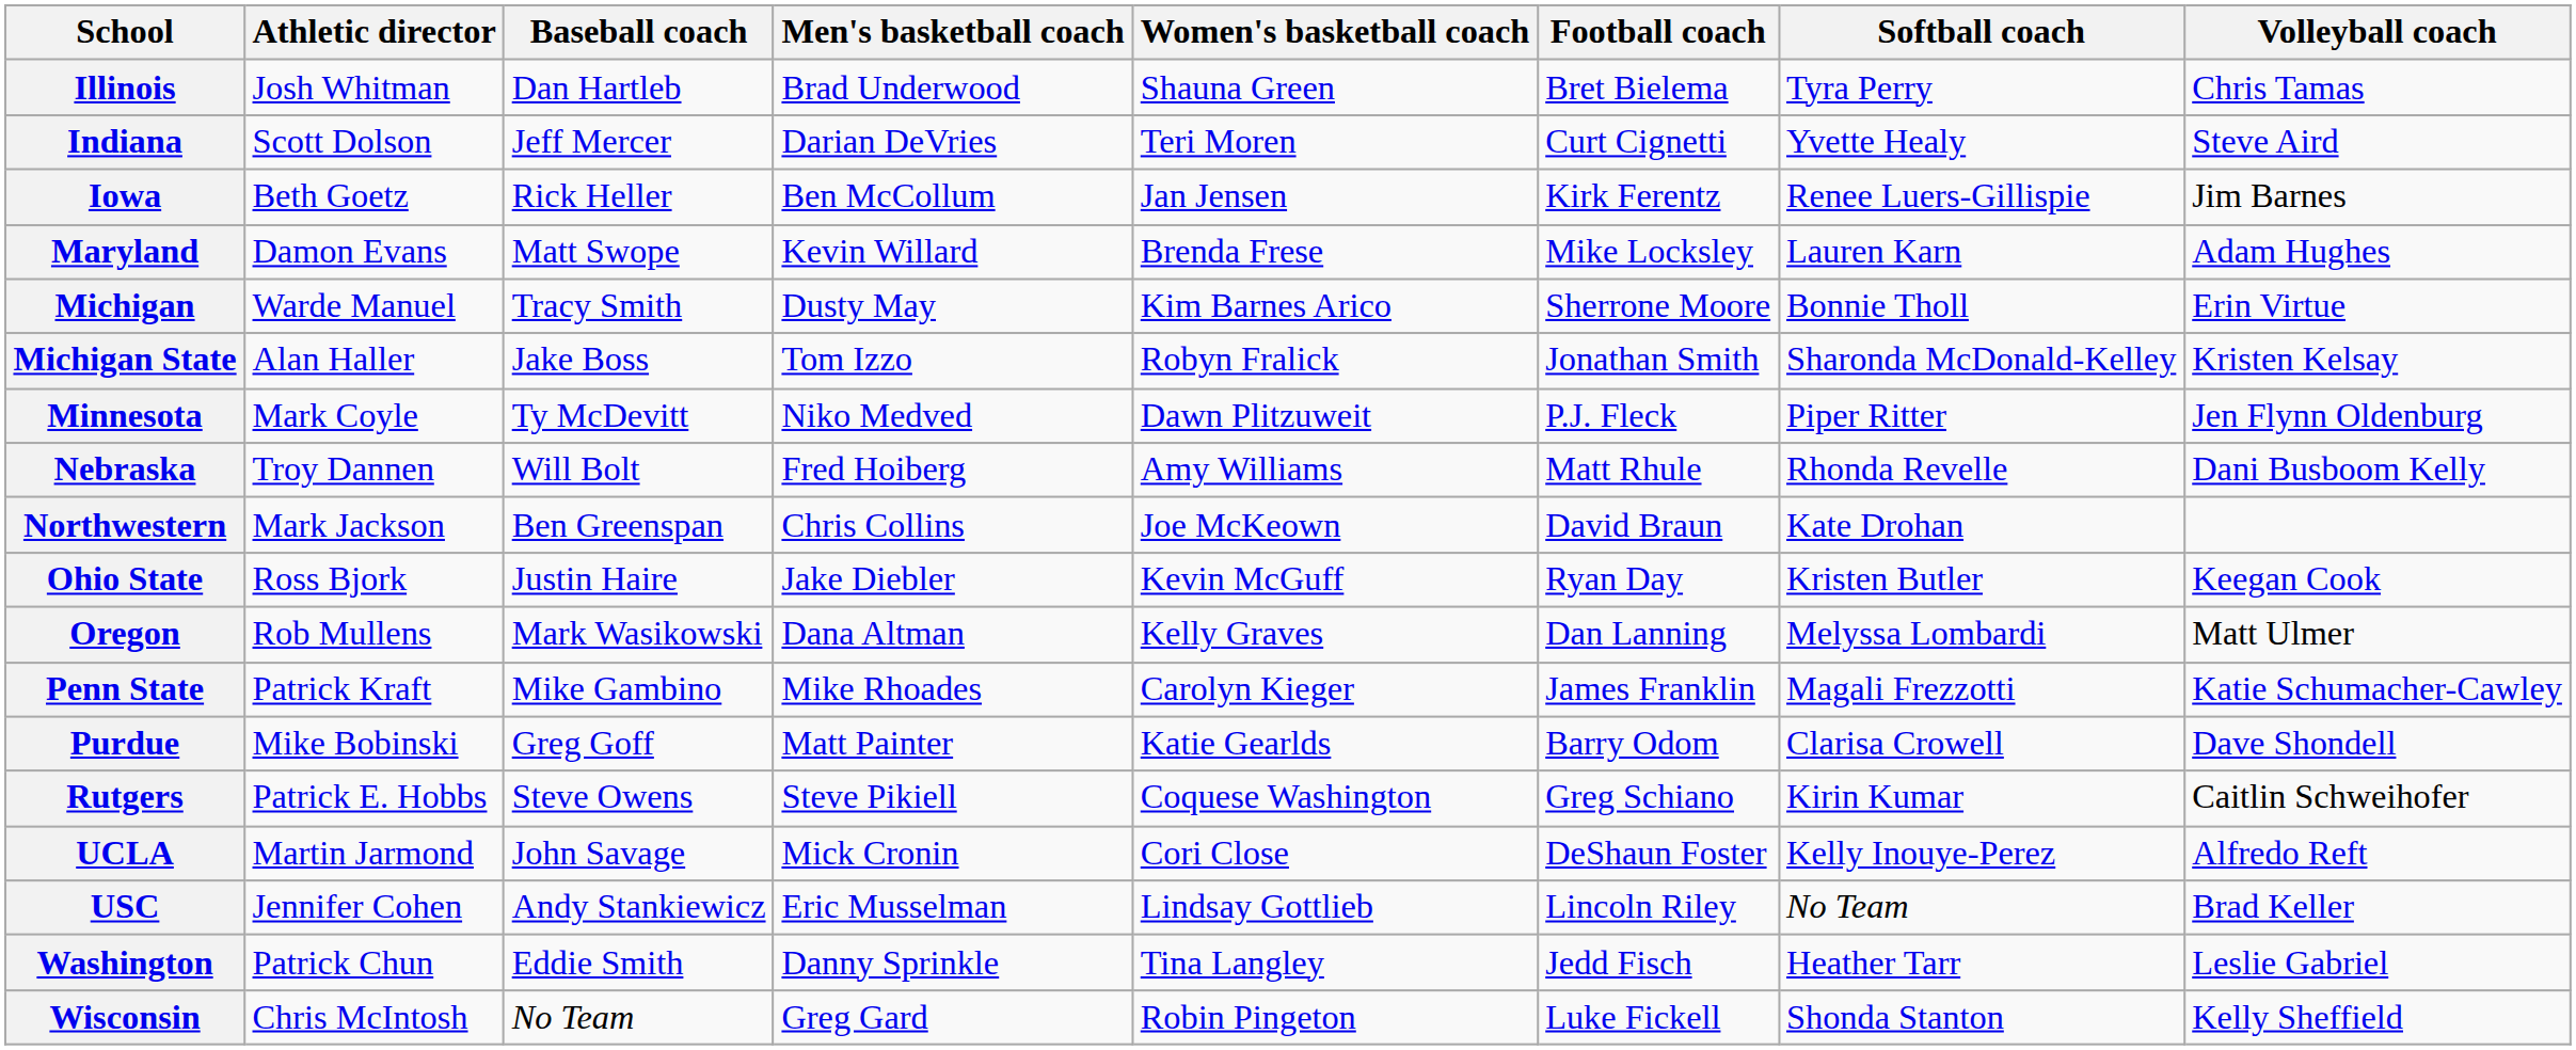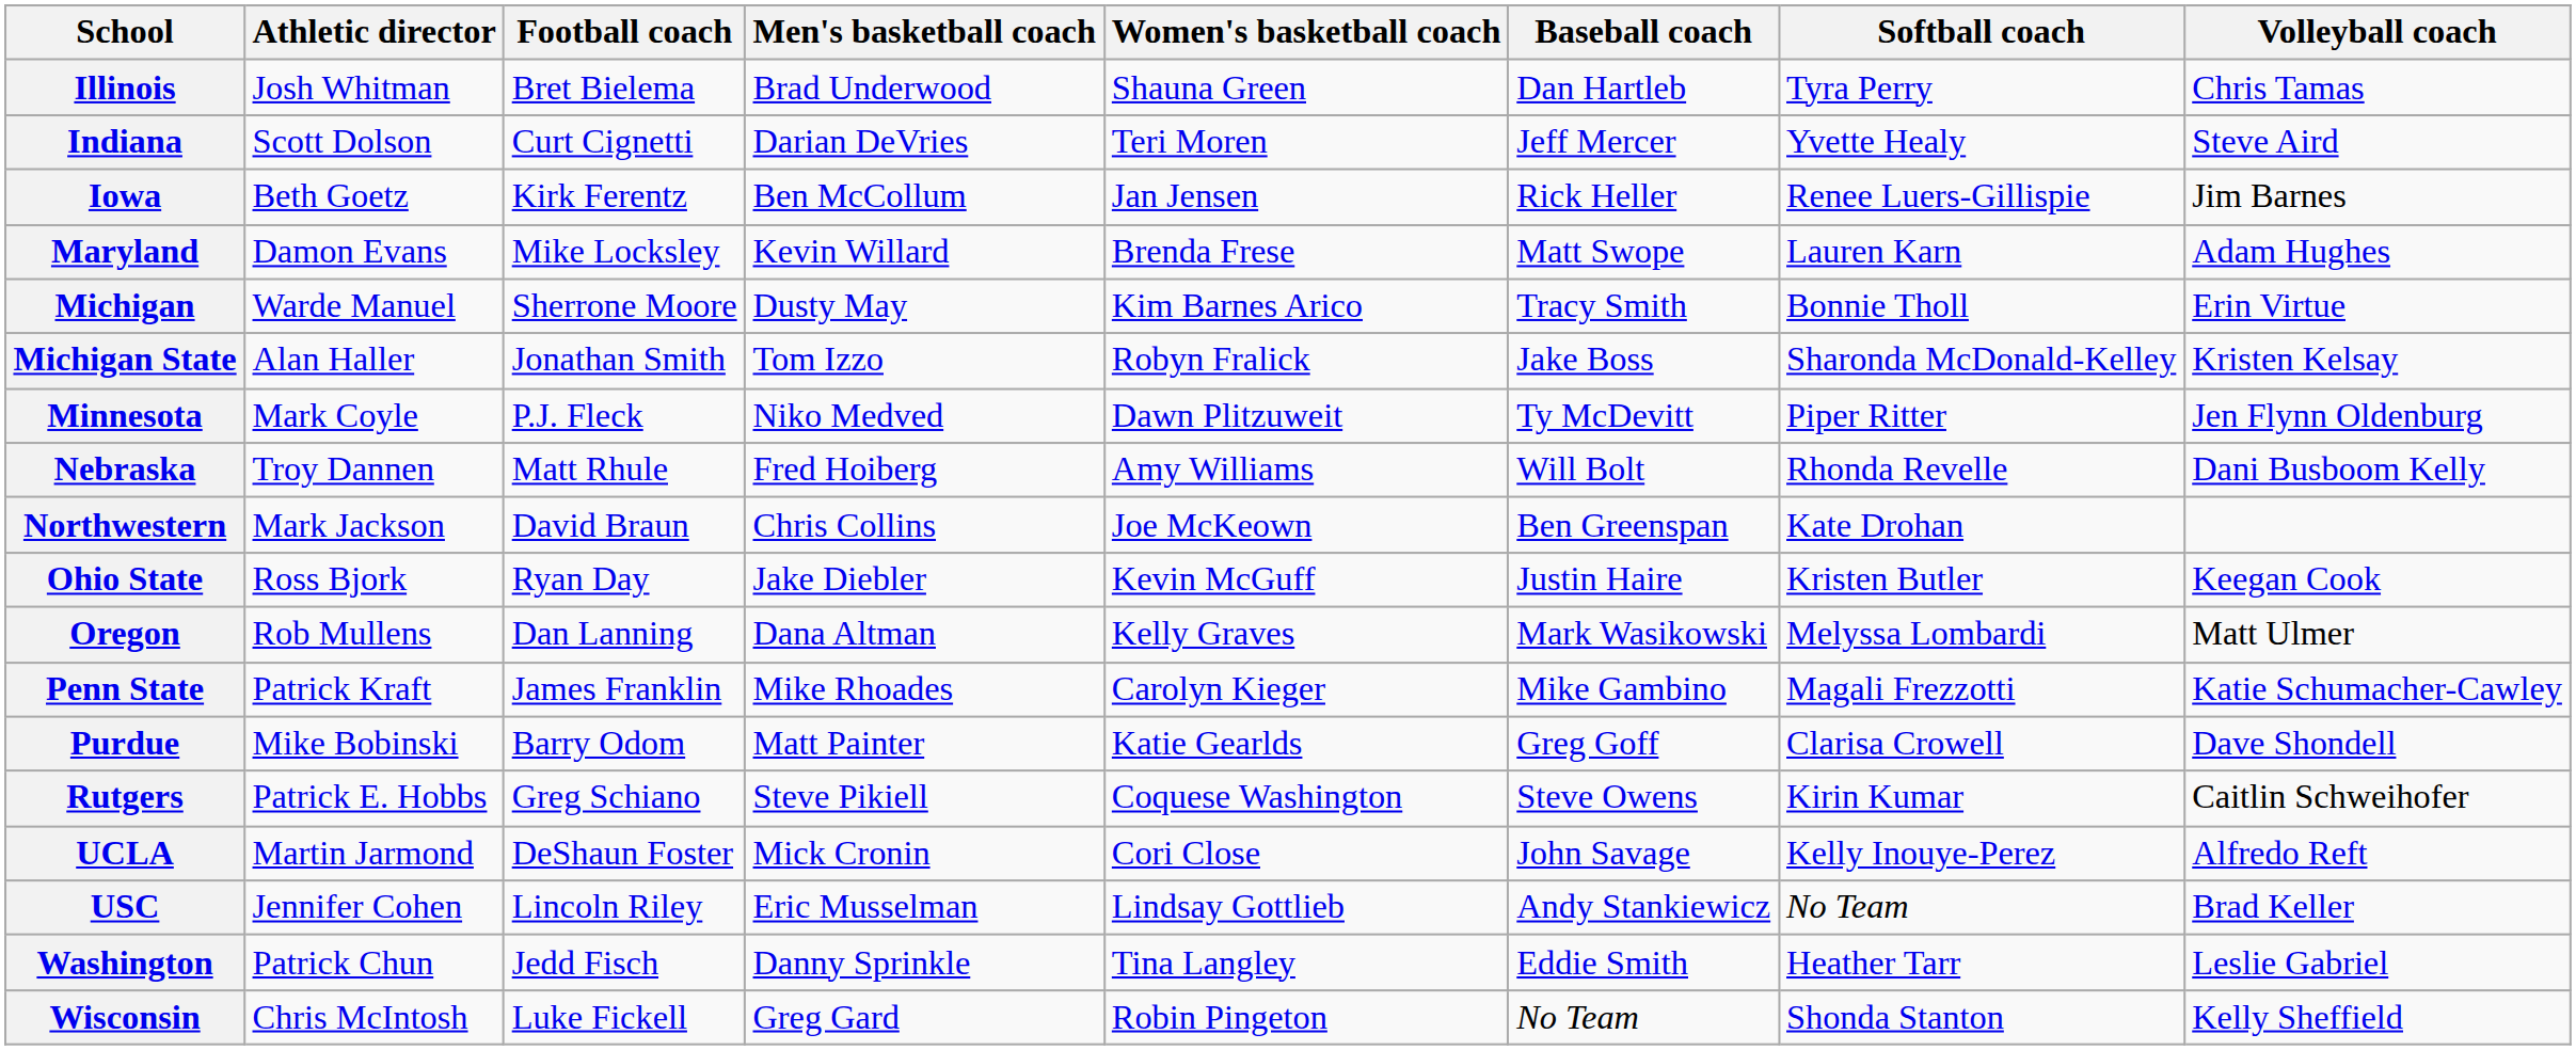columns swapped: Football coach <-> Baseball coach
